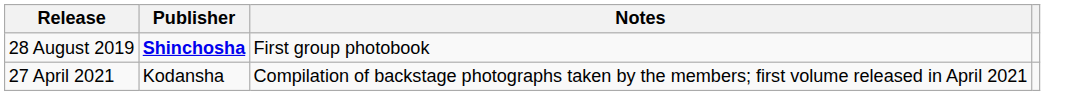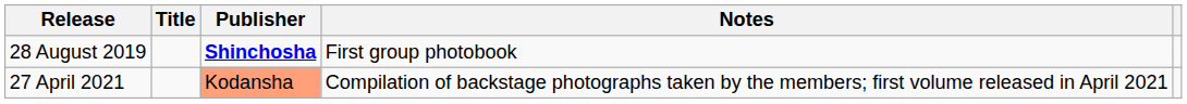+ column: Title
27 April 2021 | Publisher: no background -> lightsalmon background
